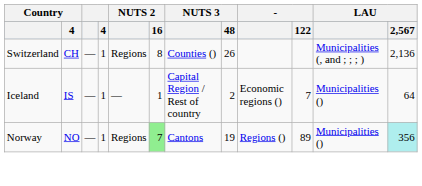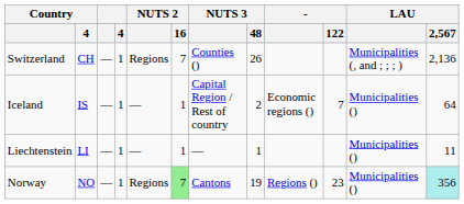Switzerland | NUTS 2 / 16: 8 -> 7
+ row: Liechtenstein | LI | — | 1 | — | 1 | — | 1 | Municipalities () | 11
Norway | - / 122: 89 -> 23
